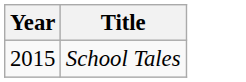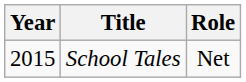+ column: Role | Net
